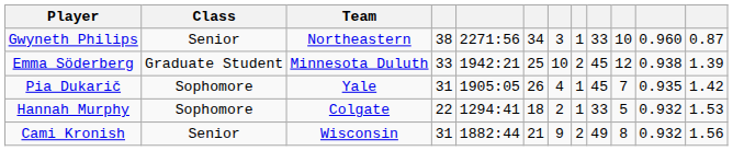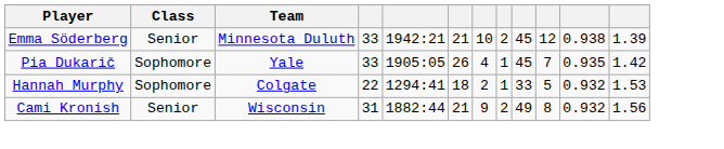- row: Gwyneth Philips | Senior | Northeastern | 38 | 2271:56 | 34 | 3 | 1 | 33 | 10 | 0.960 | 0.87
Emma Söderberg | Class: Graduate Student -> Senior
Emma Söderberg | column 6: 25 -> 21
Pia Dukarič | column 4: 31 -> 33
